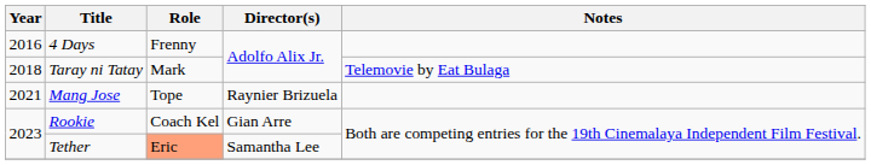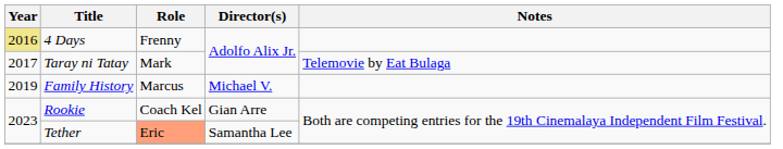4 Days | Year: no background -> khaki background
Taray ni Tatay | Year: 2018 -> 2017
+ row: 2019 | Family History | Marcus | Michael V.
- row: 2021 | Mang Jose | Tope | Raynier Brizuela
